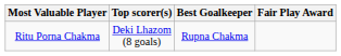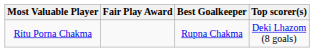columns swapped: Top scorer(s) <-> Fair Play Award
